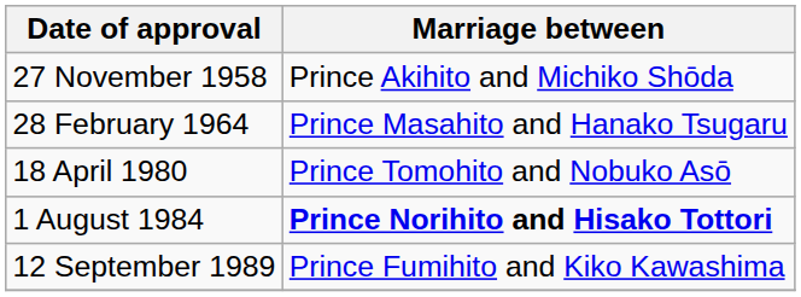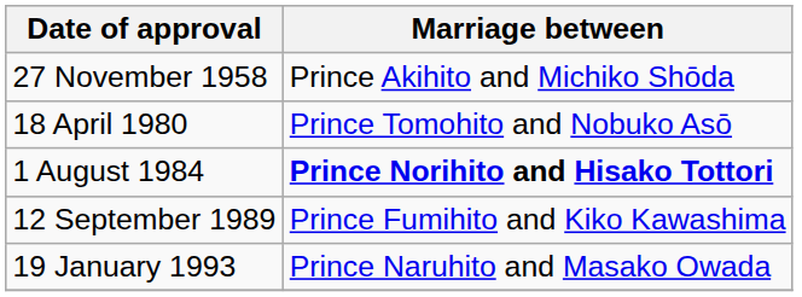- row: 28 February 1964 | Prince Masahito and Hanako Tsugaru
+ row: 19 January 1993 | Prince Naruhito and Masako Owada
